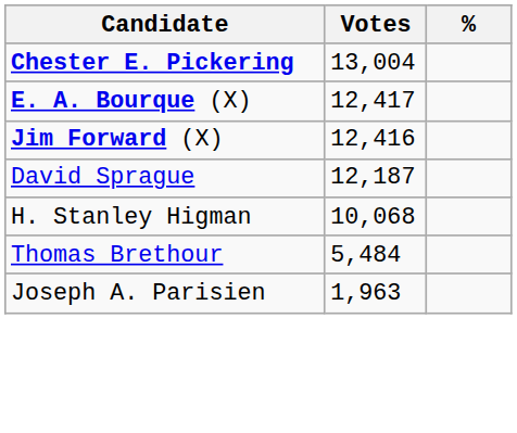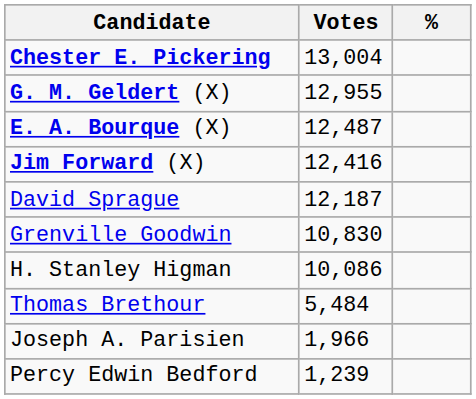+ row: G. M. Geldert (X) | 12,955
E. A. Bourque (X) | Votes: 12,417 -> 12,487
+ row: Grenville Goodwin | 10,830
H. Stanley Higman | Votes: 10,068 -> 10,086
Joseph A. Parisien | Votes: 1,963 -> 1,966
+ row: Percy Edwin Bedford | 1,239
